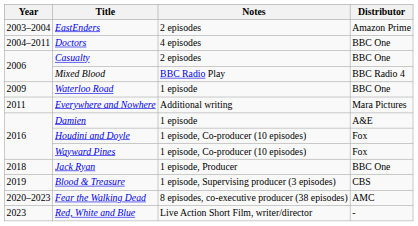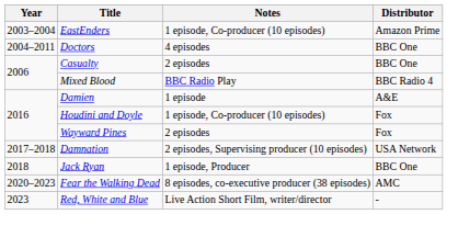EastEnders | Notes: 2 episodes -> 1 episode, Co-producer (10 episodes)
- row: 2009 | Waterloo Road | 1 episode | BBC One
- row: 2011 | Everywhere and Nowhere | Additional writing | Mara Pictures
Wayward Pines | Notes: 1 episode, Co-producer (10 episodes) -> 2 episodes
+ row: 2017–2018 | Damnation | 2 episodes, Supervising producer (10 episodes) | USA Network
- row: 2019 | Blood & Treasure | 1 episode, Supervising producer (3 episodes) | CBS
